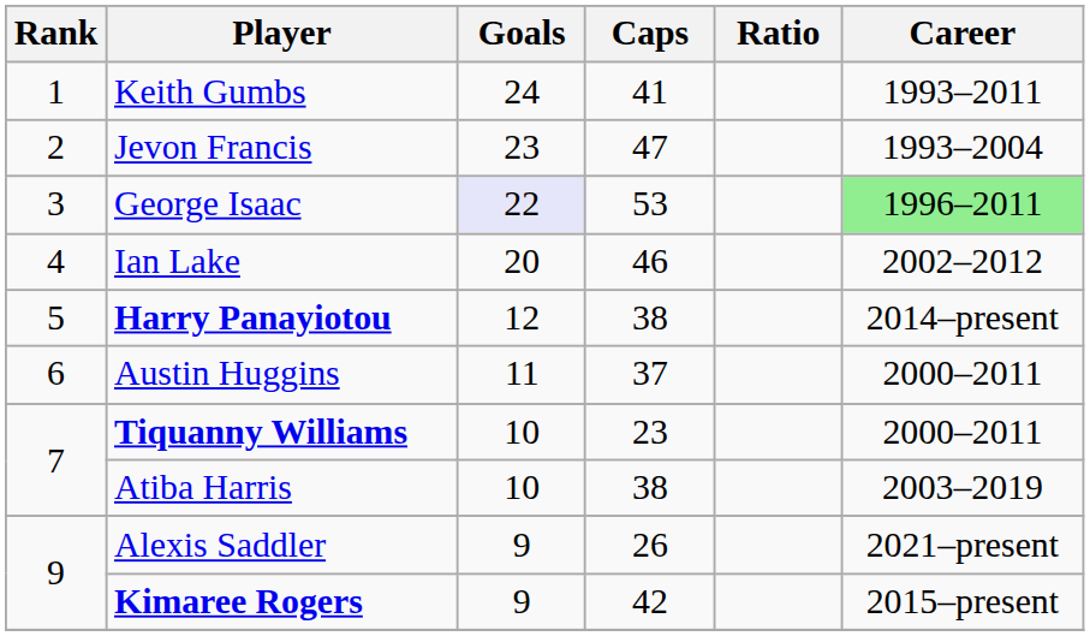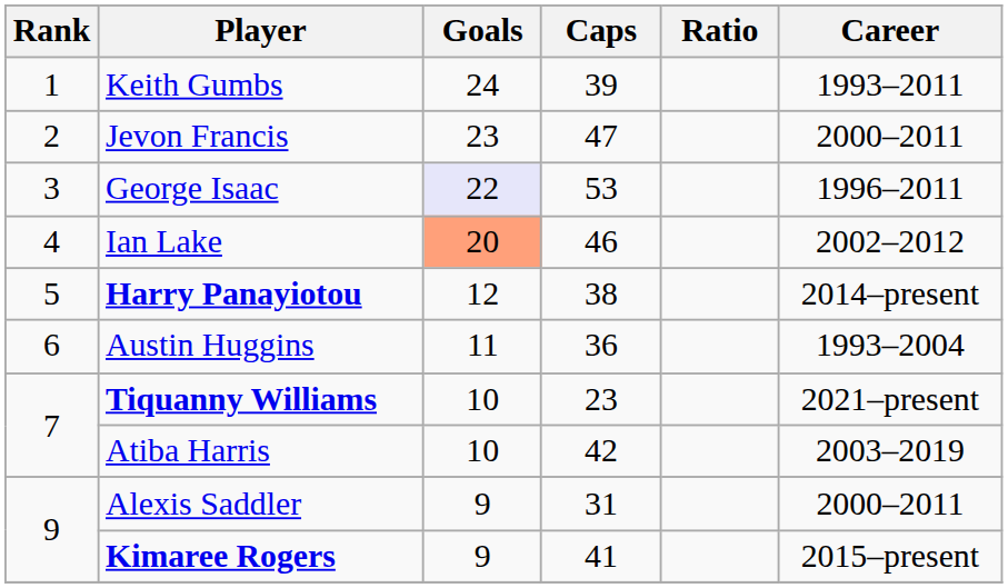Keith Gumbs | Caps: 41 -> 39
Jevon Francis | Career: 1993–2004 -> 2000–2011
George Isaac | Career: lightgreen background -> no background
Ian Lake | Goals: no background -> lightsalmon background
Austin Huggins | Caps: 37 -> 36
Austin Huggins | Career: 2000–2011 -> 1993–2004
Tiquanny Williams | Career: 2000–2011 -> 2021–present
Atiba Harris | Caps: 38 -> 42
Alexis Saddler | Caps: 26 -> 31
Alexis Saddler | Career: 2021–present -> 2000–2011
Kimaree Rogers | Caps: 42 -> 41
